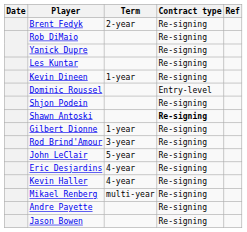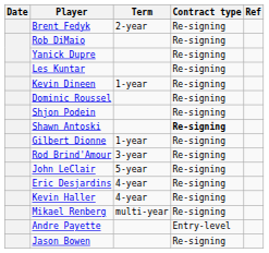Dominic Roussel | Contract type: Entry-level -> Re-signing
Andre Payette | Contract type: Re-signing -> Entry-level
